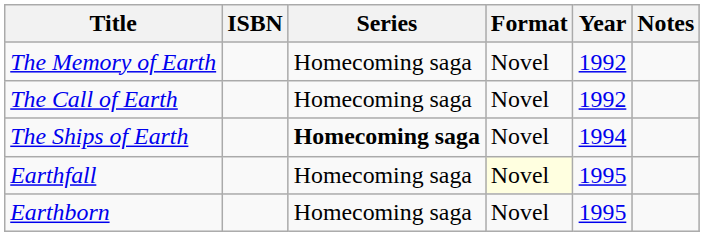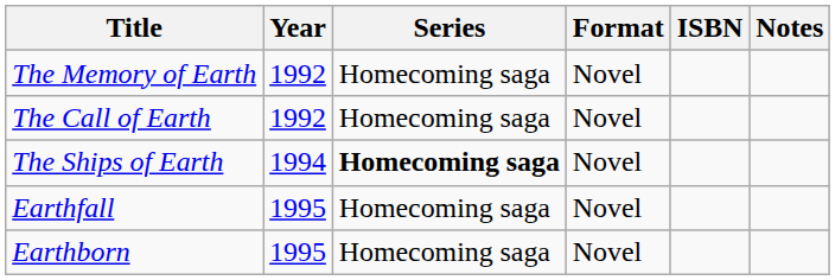columns swapped: Year <-> ISBN
Earthfall | Format: lightyellow background -> no background
